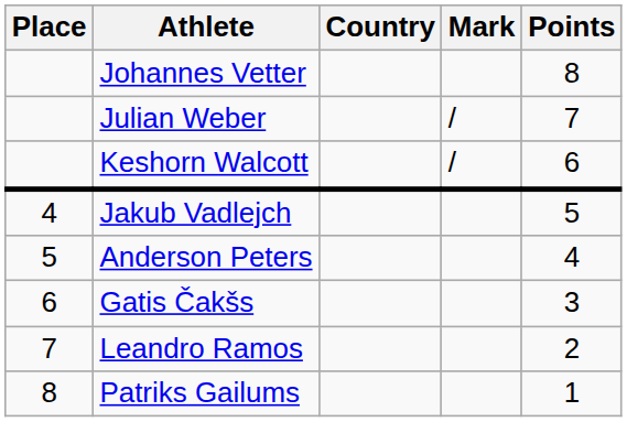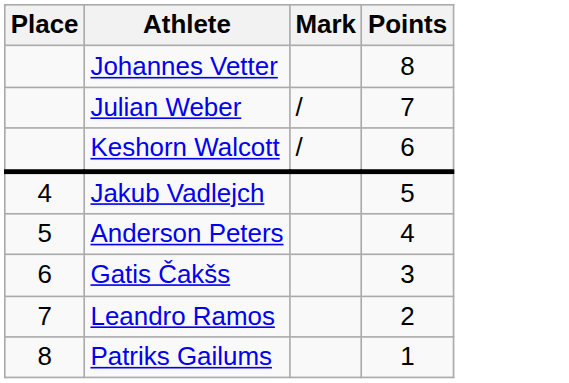- column: Country
